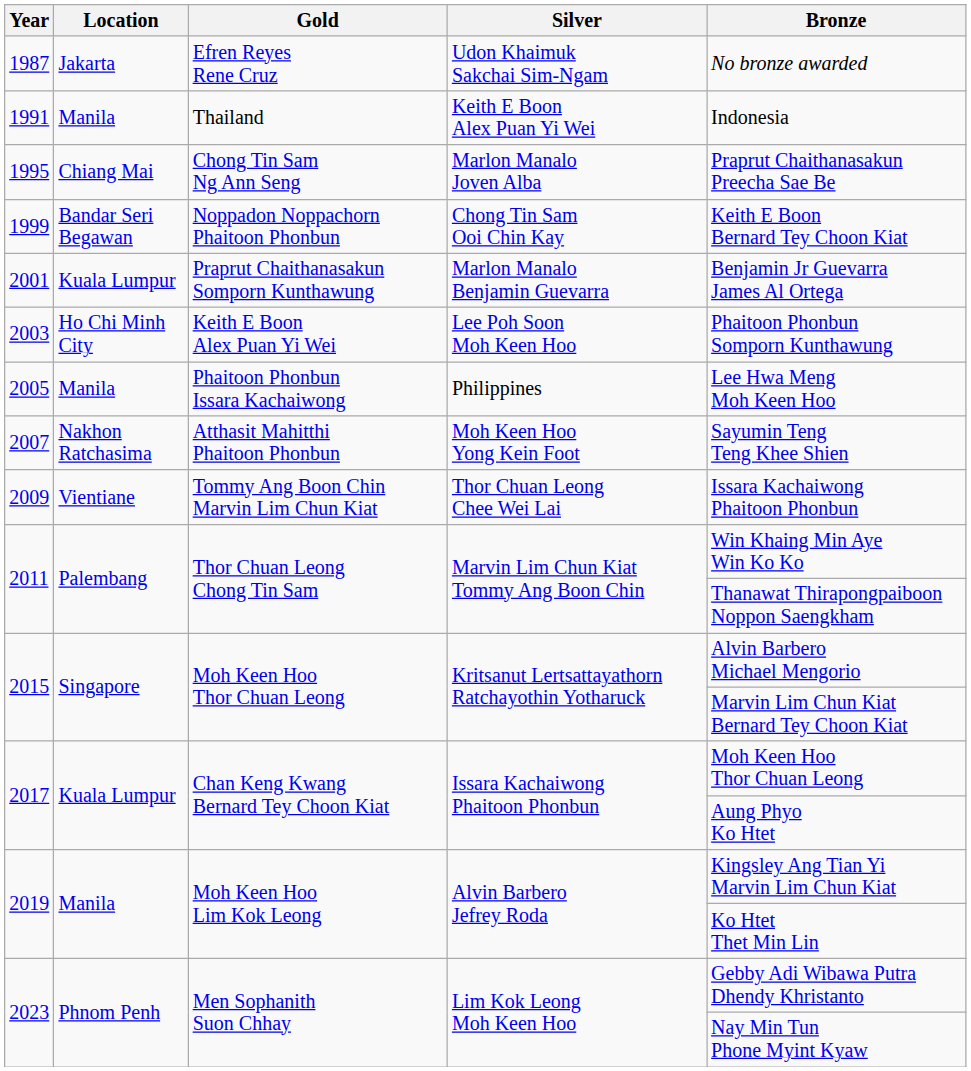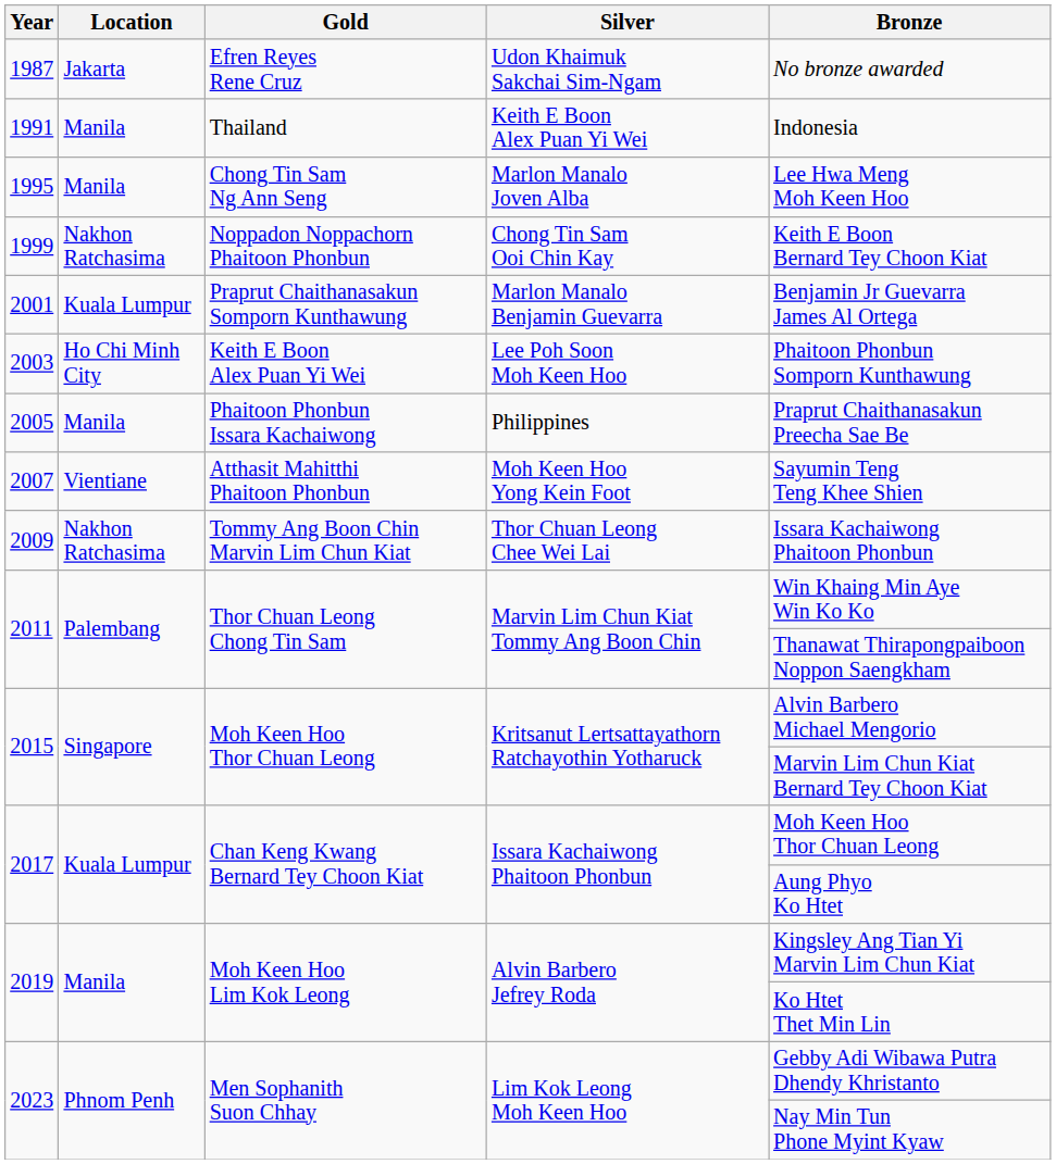1995 | Location: Chiang Mai -> Manila
1995 | Bronze: Praprut Chaithanasakun Preecha Sae Be -> Lee Hwa Meng Moh Keen Hoo
1999 | Location: Bandar Seri Begawan -> Nakhon Ratchasima
2005 | Bronze: Lee Hwa Meng Moh Keen Hoo -> Praprut Chaithanasakun Preecha Sae Be
2007 | Location: Nakhon Ratchasima -> Vientiane
2009 | Location: Vientiane -> Nakhon Ratchasima
